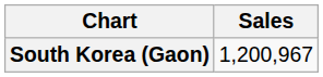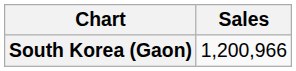South Korea (Gaon) | Sales: 1,200,967 -> 1,200,966
